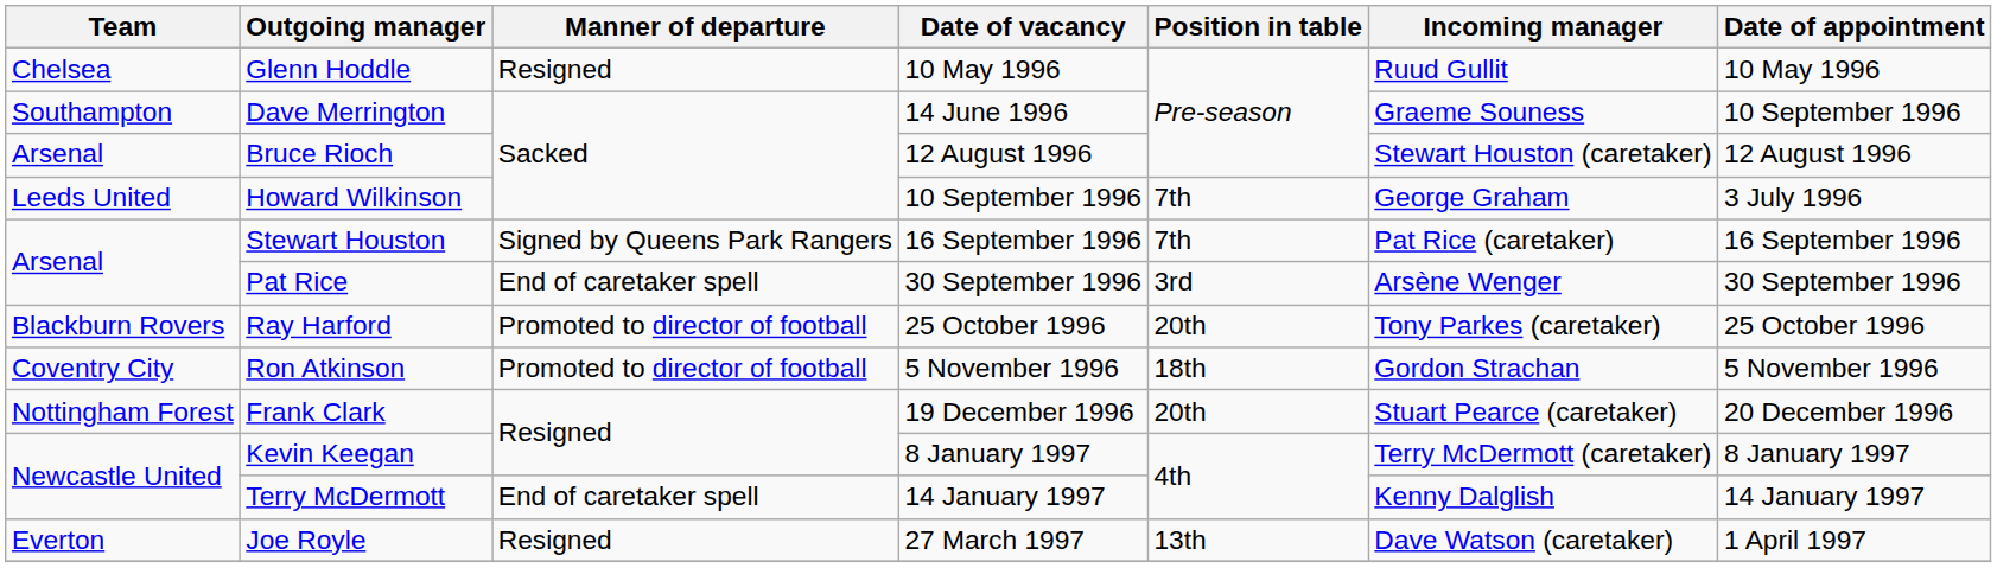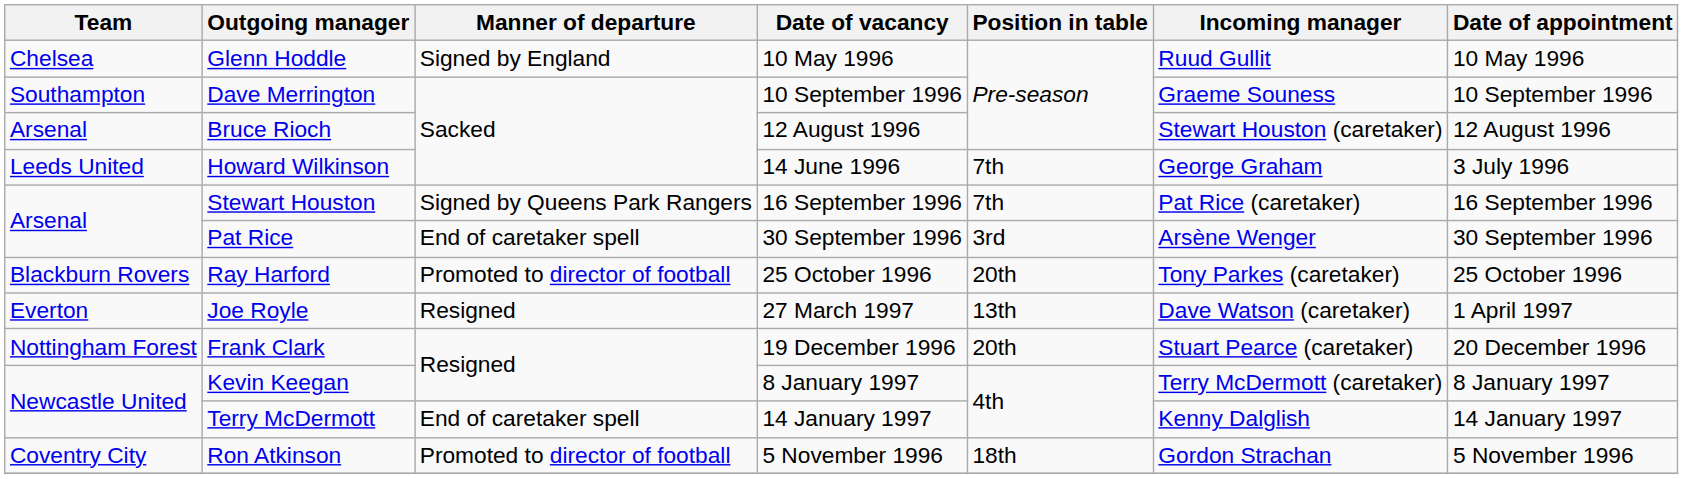Glenn Hoddle | Manner of departure: Resigned -> Signed by England
Dave Merrington | Date of vacancy: 14 June 1996 -> 10 September 1996
Howard Wilkinson | Date of vacancy: 10 September 1996 -> 14 June 1996
rows swapped: Ron Atkinson <-> Joe Royle
